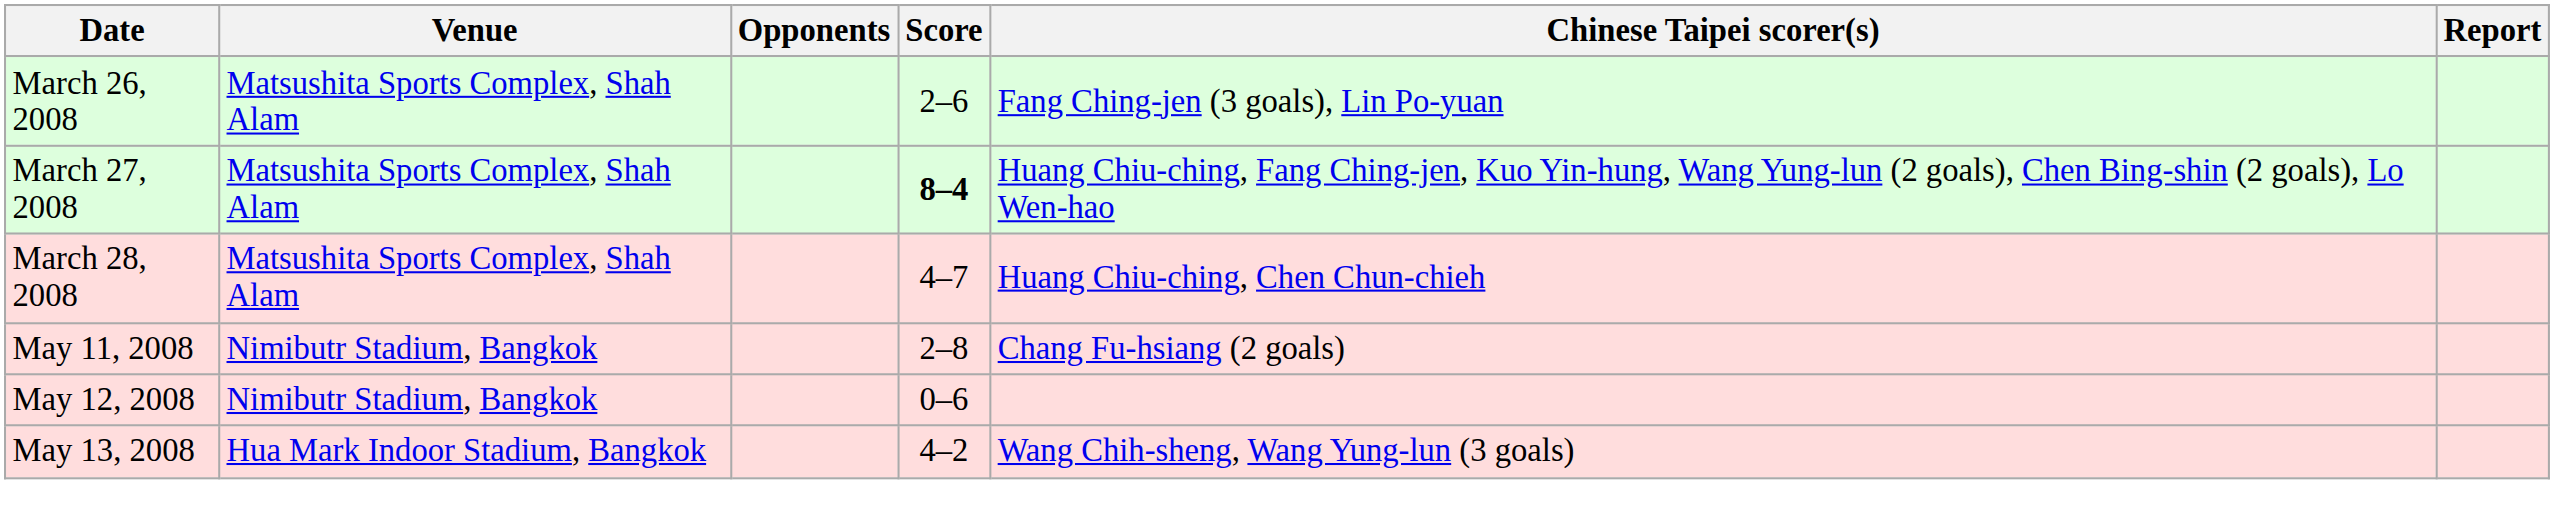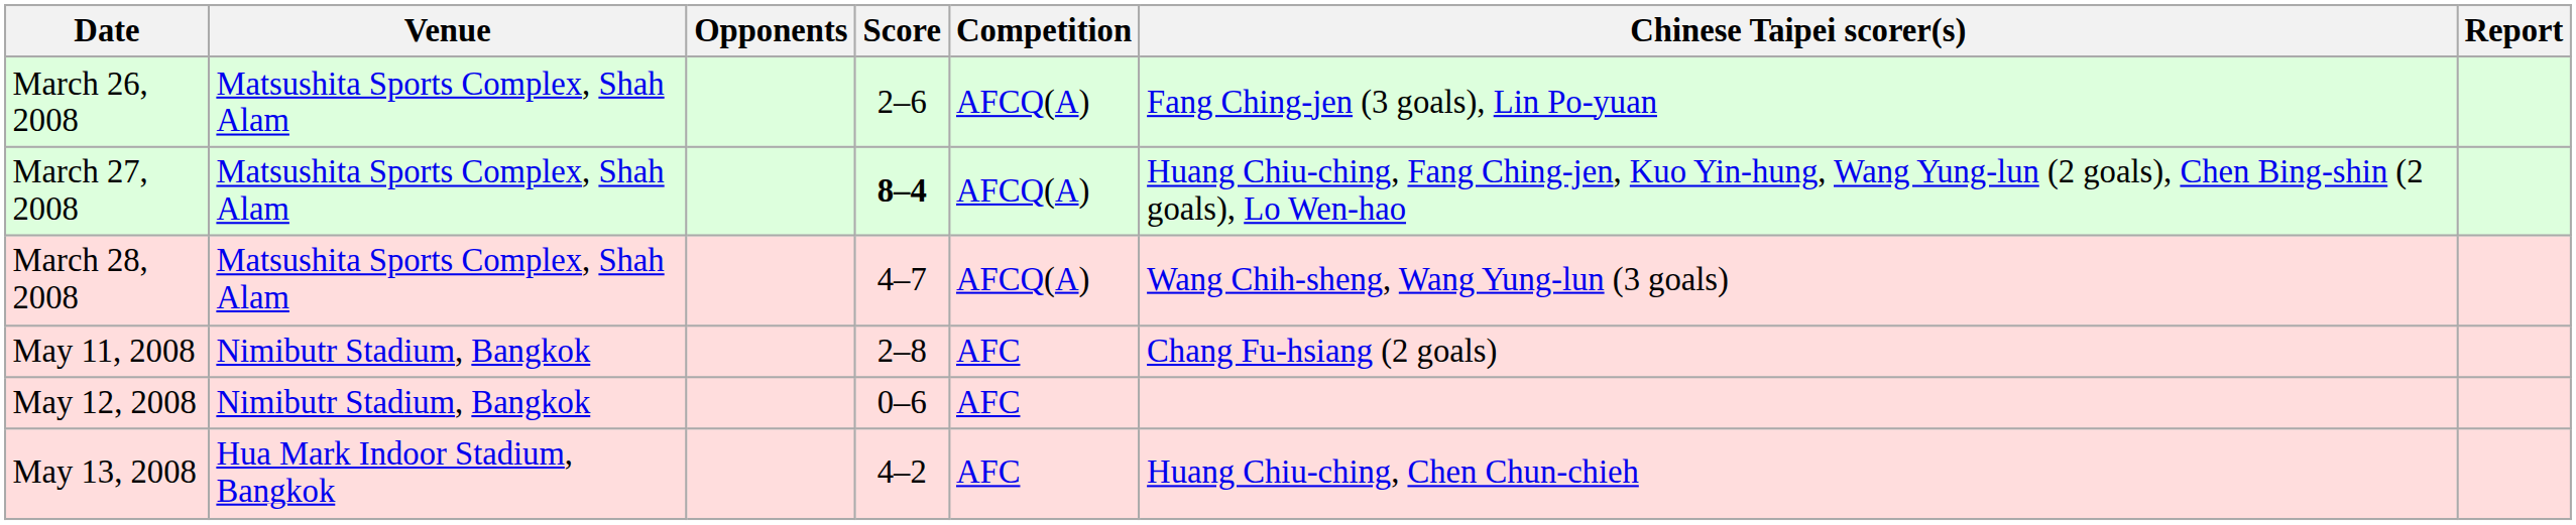+ column: Competition | AFCQ(A) | AFCQ(A) | AFCQ(A) | AFC | AFC | AFC
March 28, 2008 | Chinese Taipei scorer(s): Huang Chiu-ching, Chen Chun-chieh -> Wang Chih-sheng, Wang Yung-lun (3 goals)
May 13, 2008 | Chinese Taipei scorer(s): Wang Chih-sheng, Wang Yung-lun (3 goals) -> Huang Chiu-ching, Chen Chun-chieh
